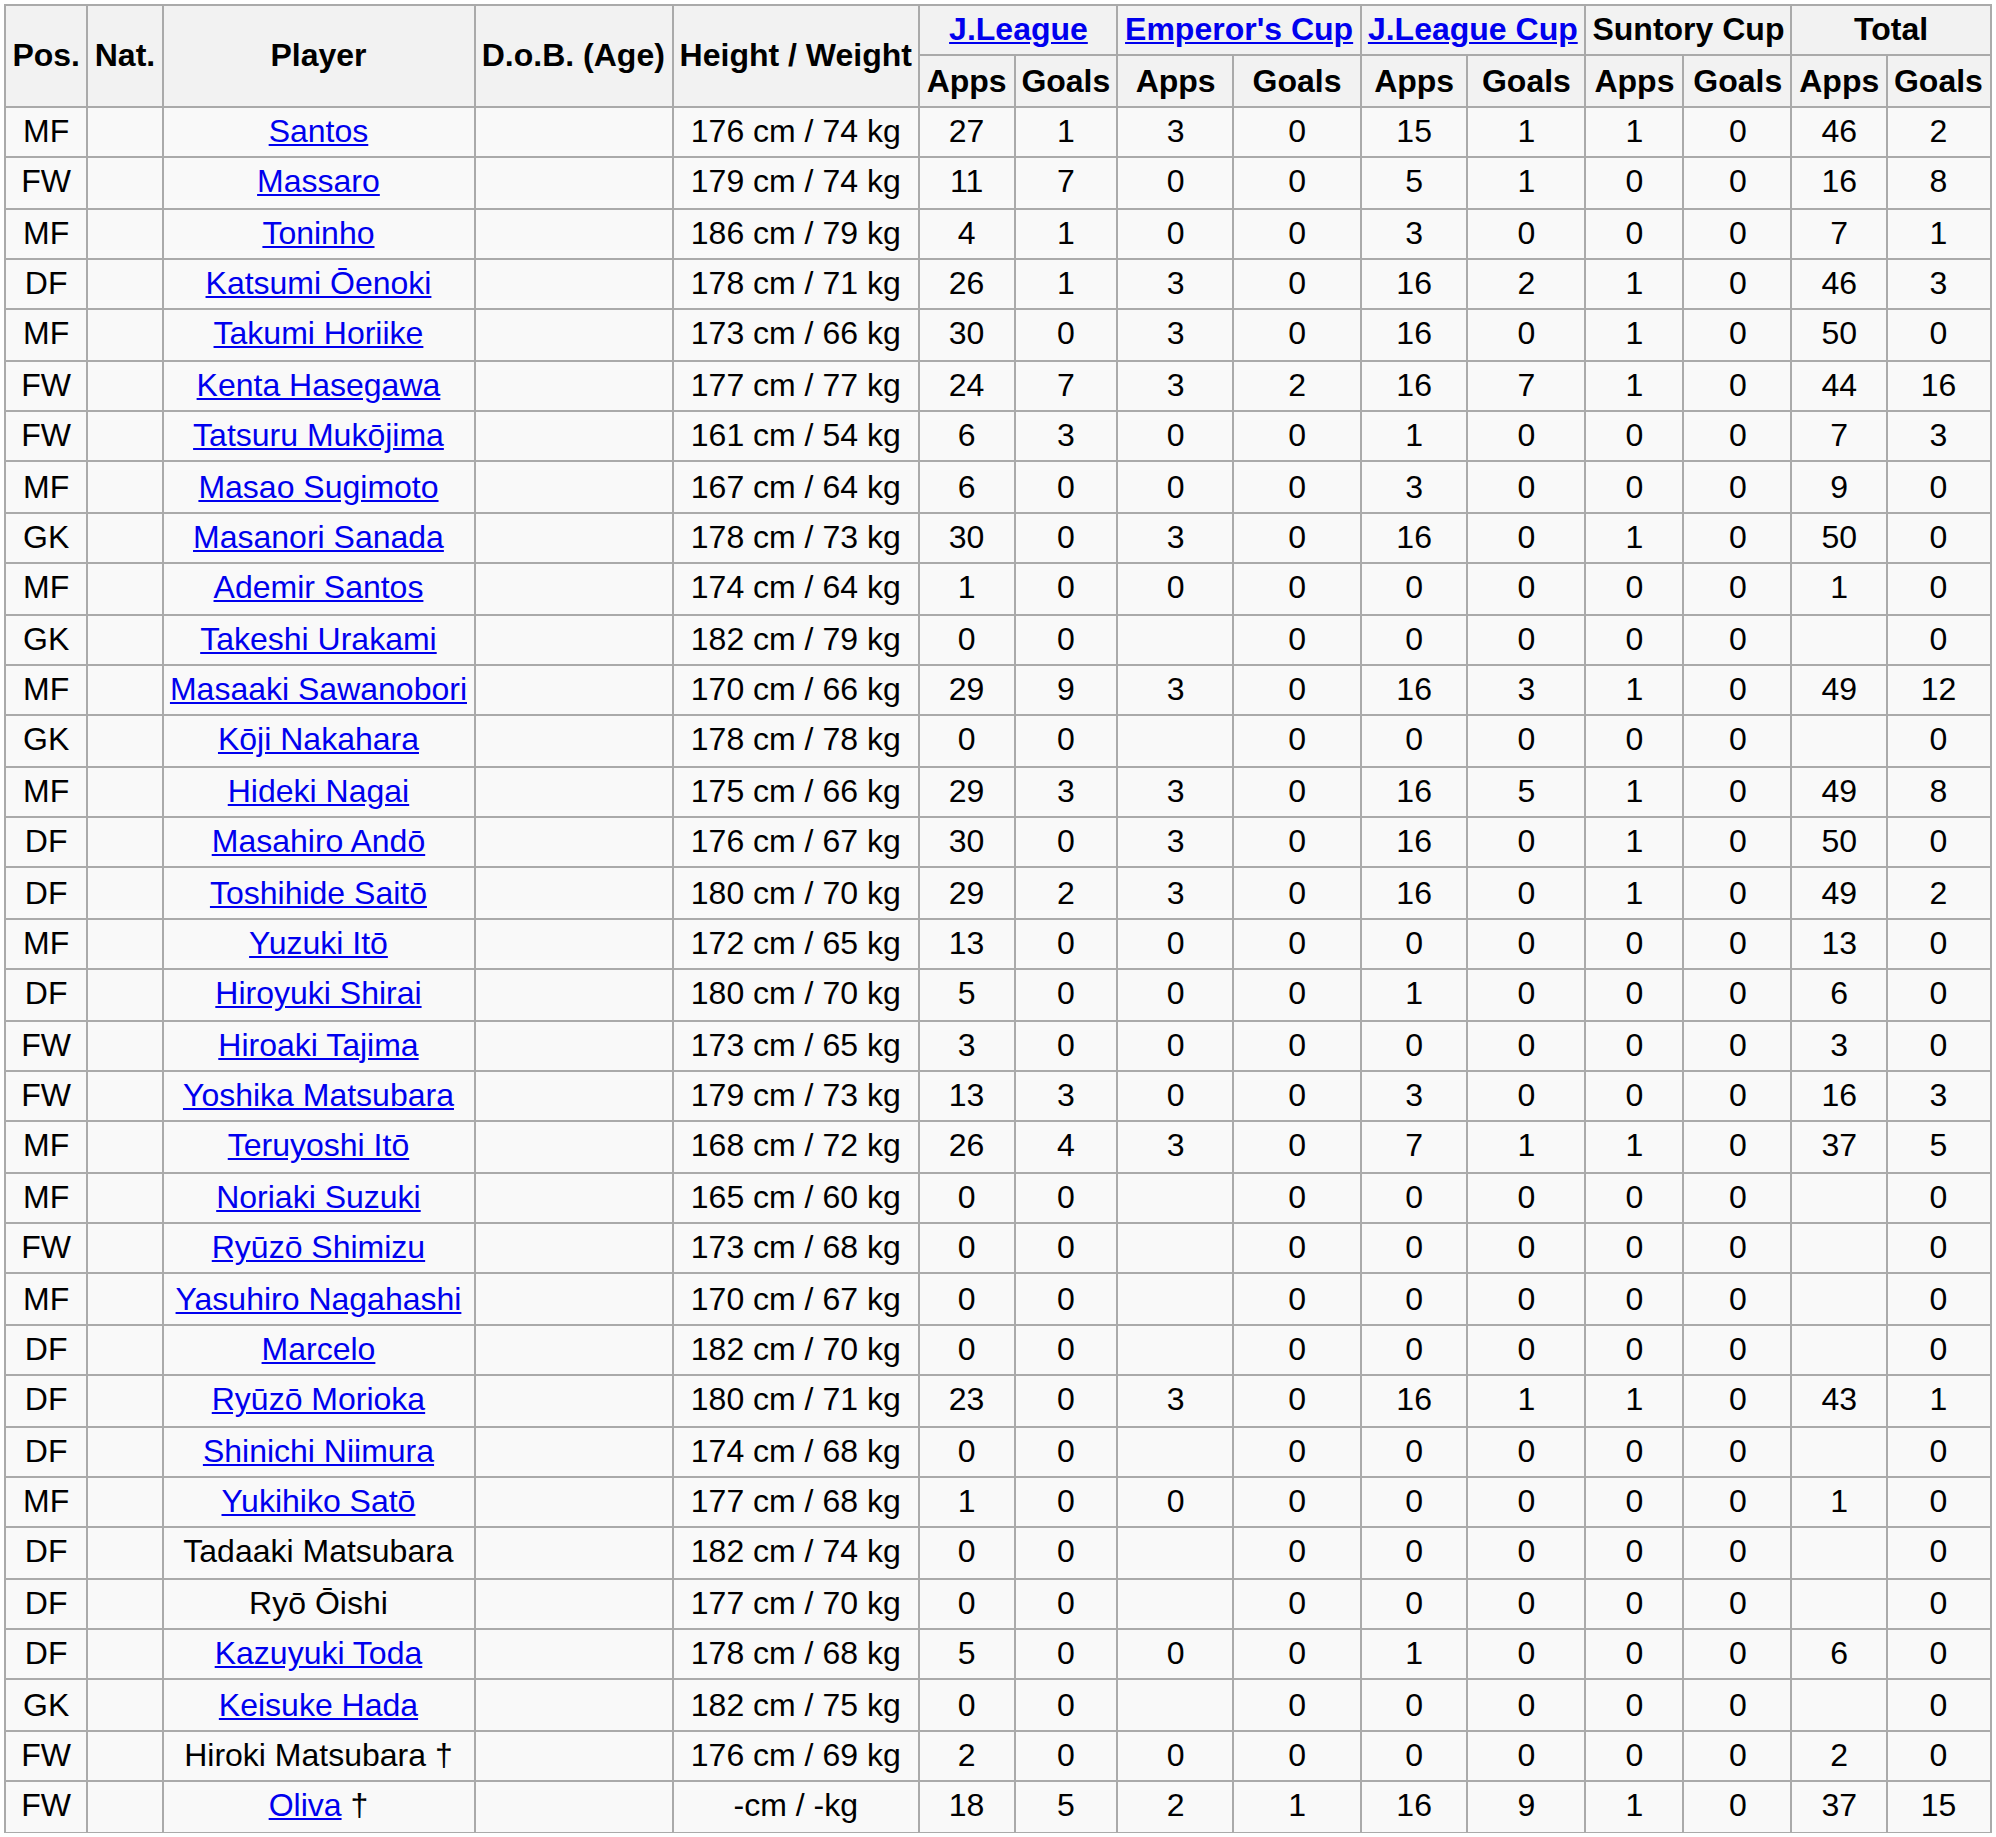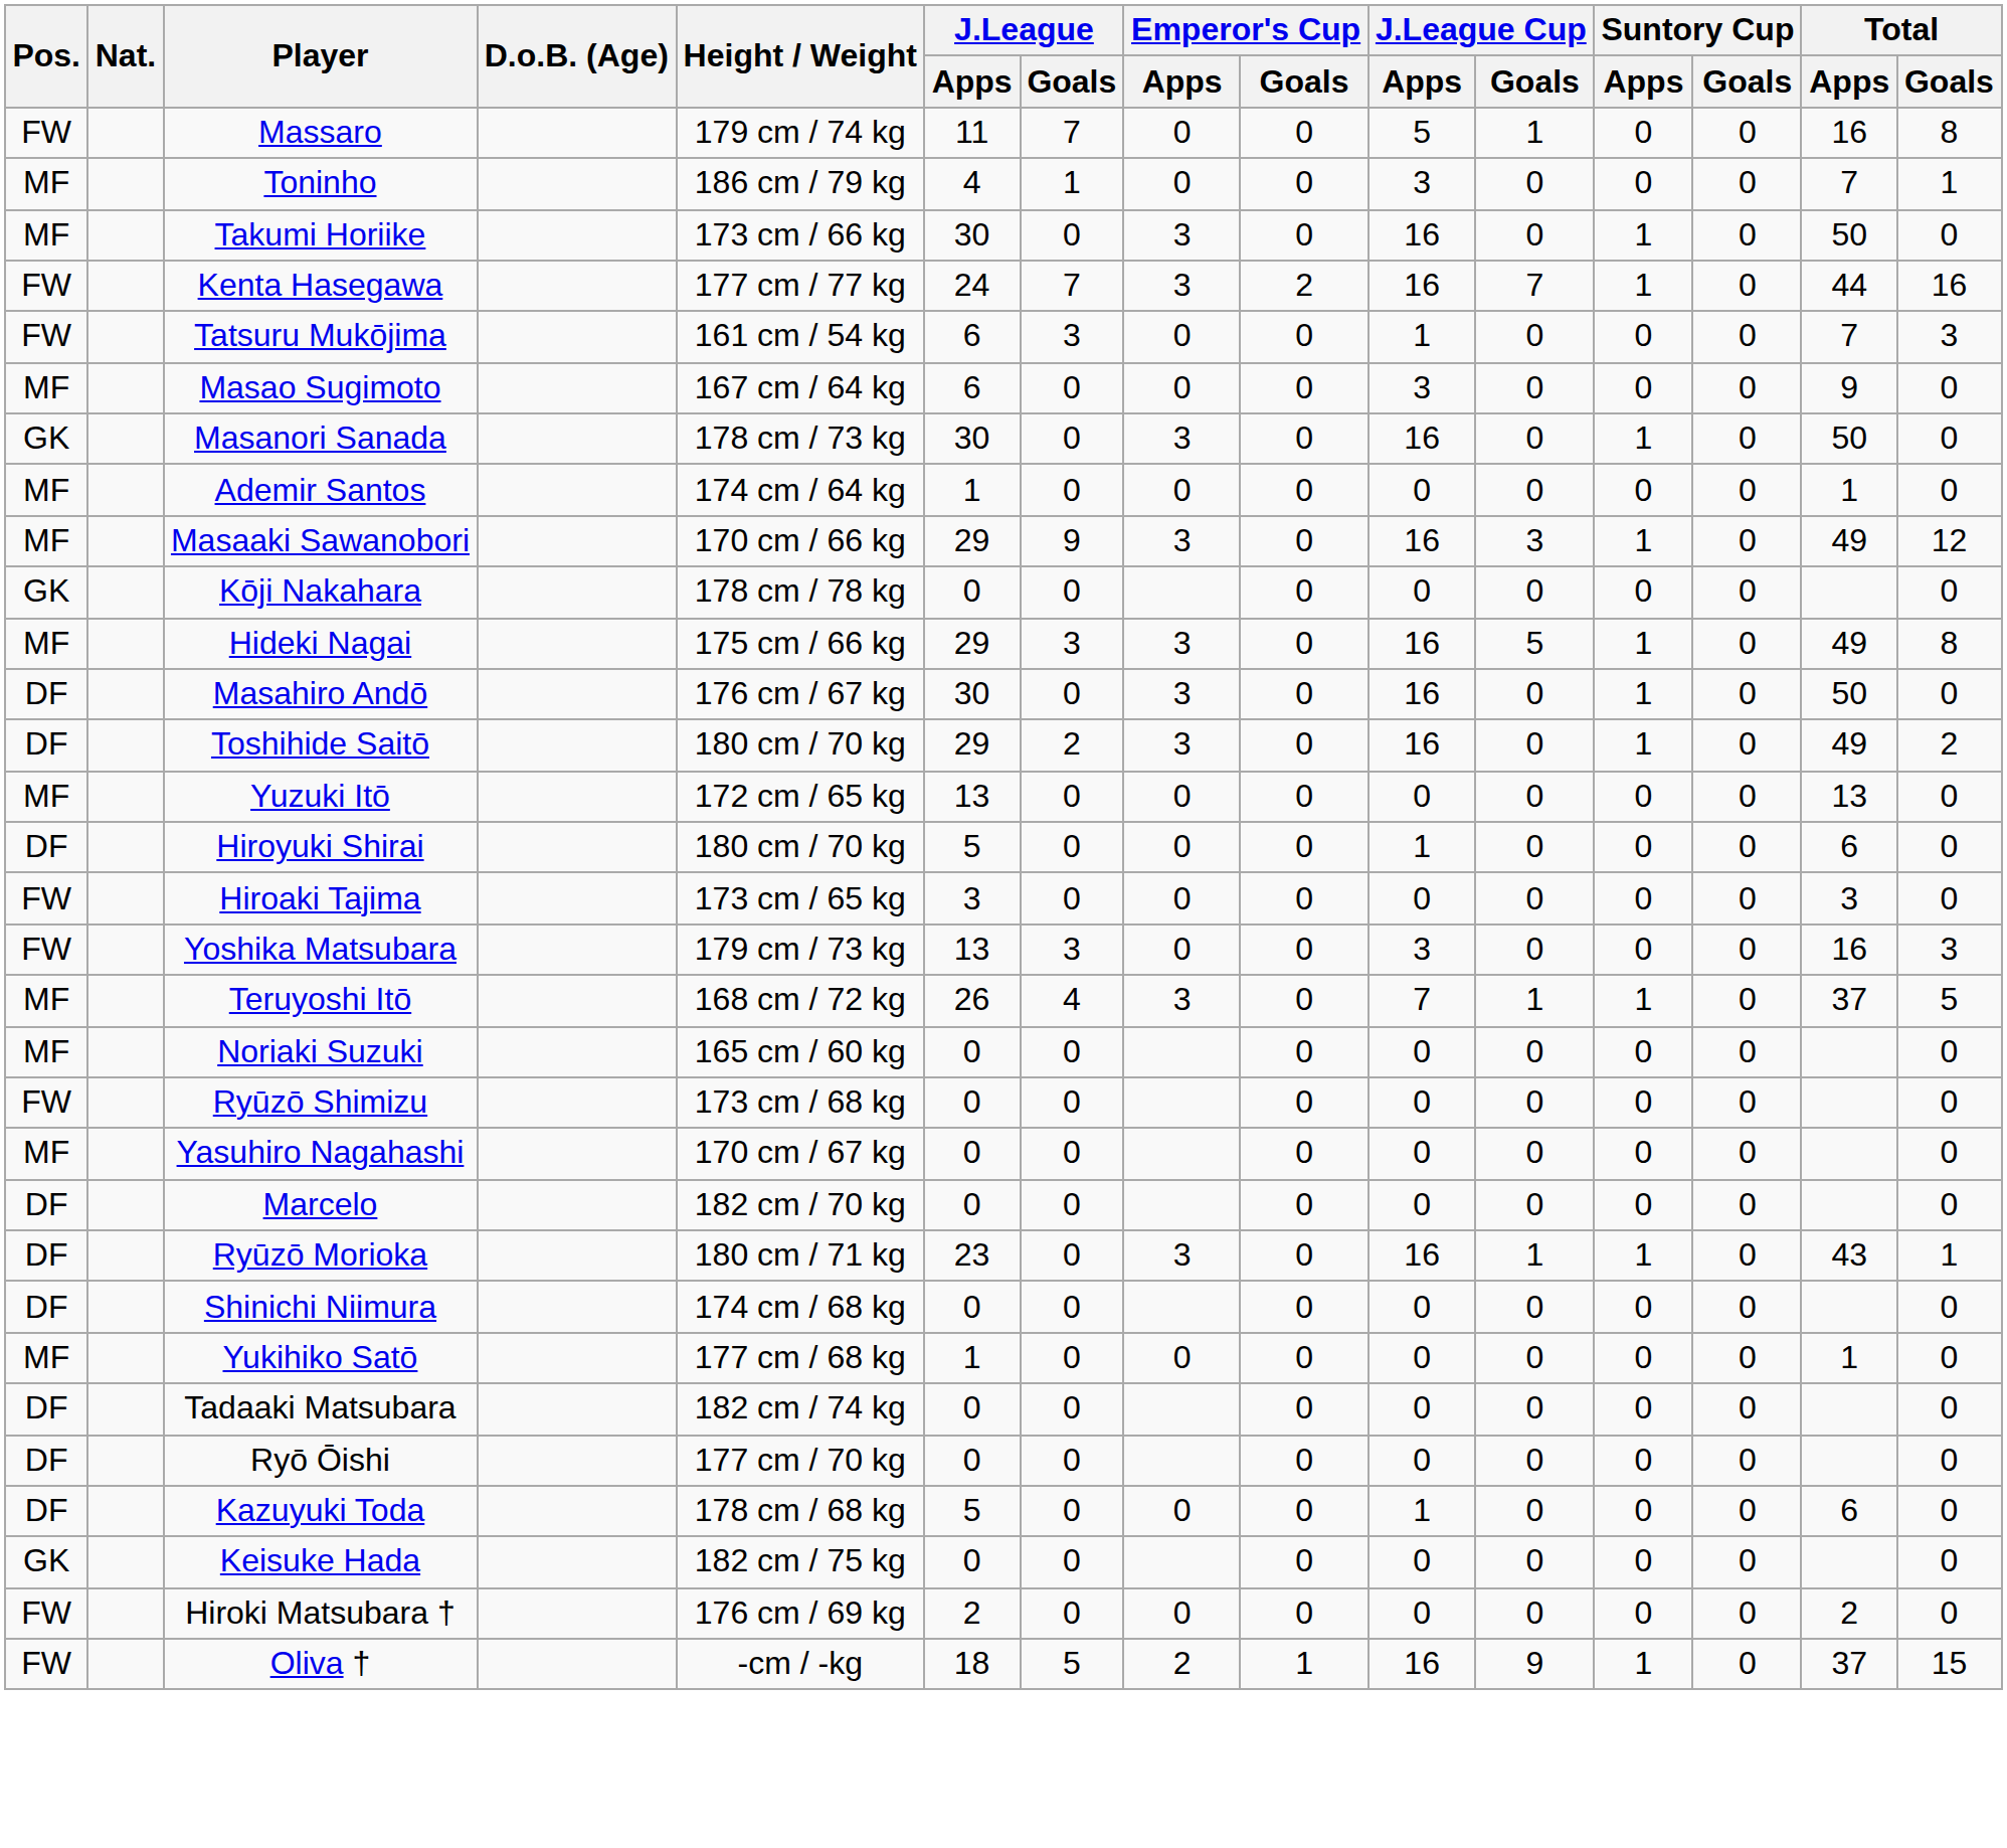- row: MF | Santos | 176 cm / 74 kg | 27 | 1 | 3 | 0 | 15 | 1 | 1 | 0 | 46 | 2
- row: DF | Katsumi Ōenoki | 178 cm / 71 kg | 26 | 1 | 3 | 0 | 16 | 2 | 1 | 0 | 46 | 3
- row: GK | Takeshi Urakami | 182 cm / 79 kg | 0 | 0 | 0 | 0 | 0 | 0 | 0 | 0
